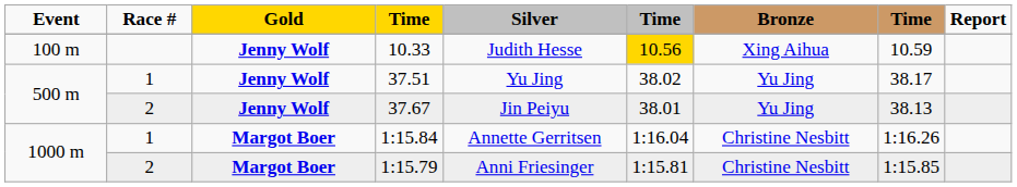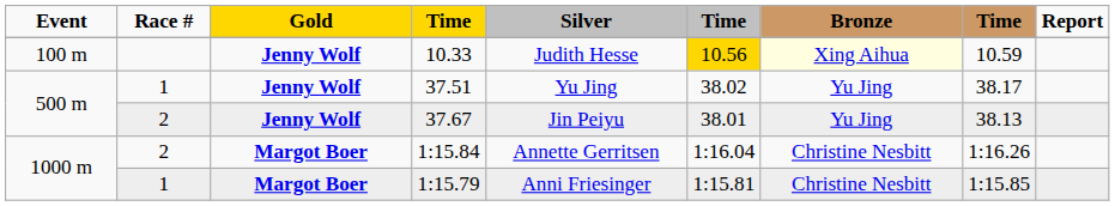10.33 | Bronze: no background -> lightyellow background
1:15.84 | Race #: 1 -> 2
1:15.79 | Race #: 2 -> 1
